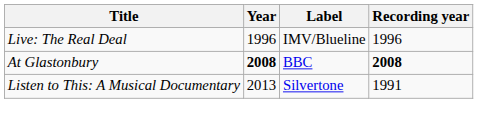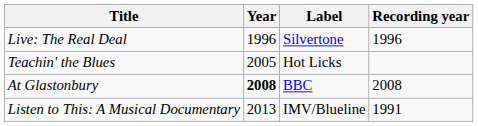Live: The Real Deal | Label: IMV/Blueline -> Silvertone
+ row: Teachin' the Blues | 2005 | Hot Licks
At Glastonbury | Recording year: bold -> normal
Listen to This: A Musical Documentary | Label: Silvertone -> IMV/Blueline
